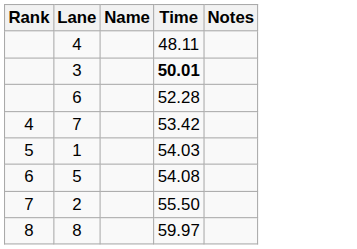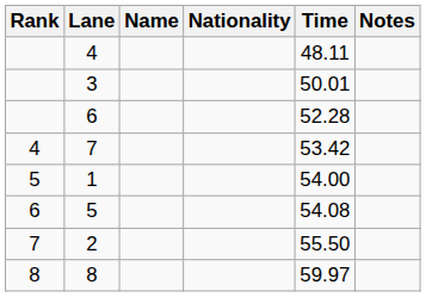+ column: Nationality
3 | Time: bold -> normal
1 | Time: 54.03 -> 54.00
